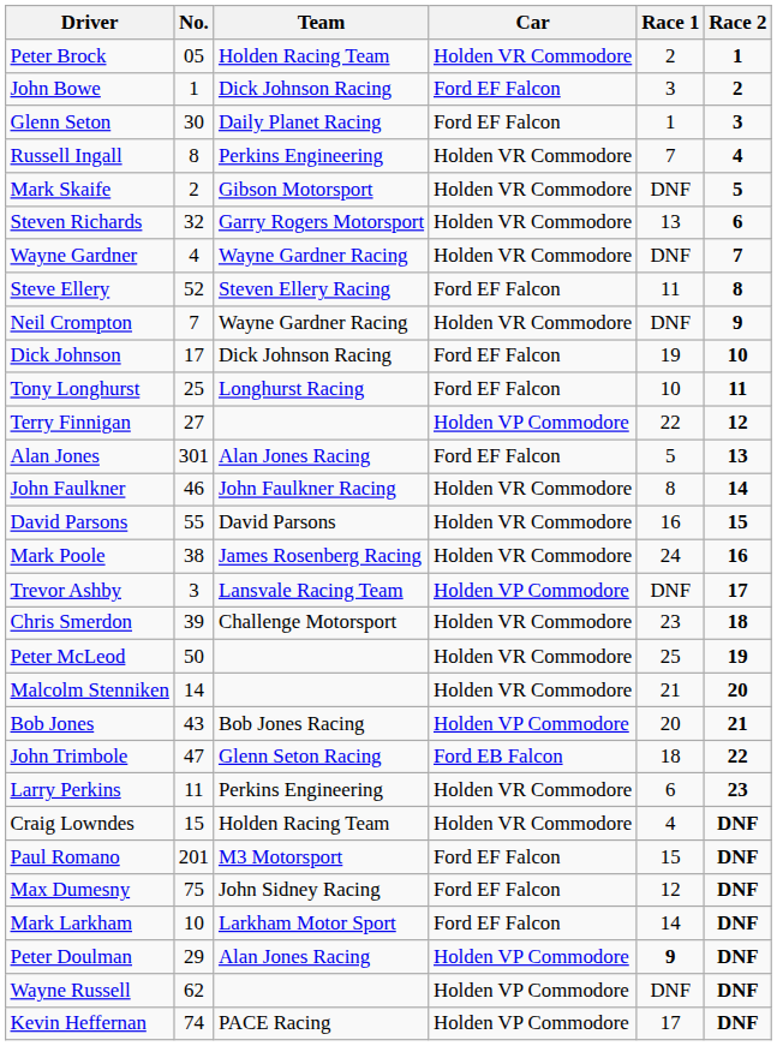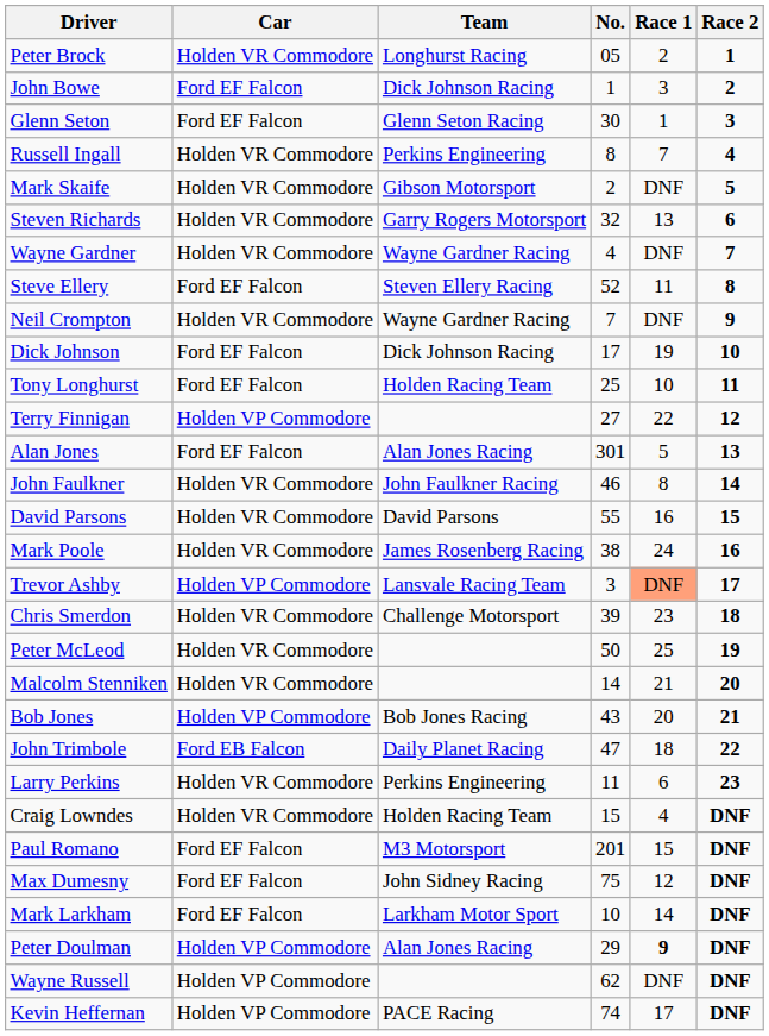columns swapped: No. <-> Car
Peter Brock | Team: Holden Racing Team -> Longhurst Racing
Glenn Seton | Team: Daily Planet Racing -> Glenn Seton Racing
Tony Longhurst | Team: Longhurst Racing -> Holden Racing Team
Trevor Ashby | Race 1: no background -> lightsalmon background
John Trimbole | Team: Glenn Seton Racing -> Daily Planet Racing
